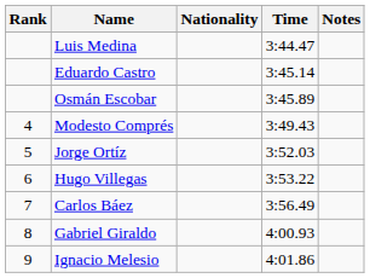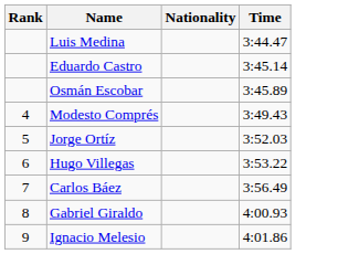- column: Notes
